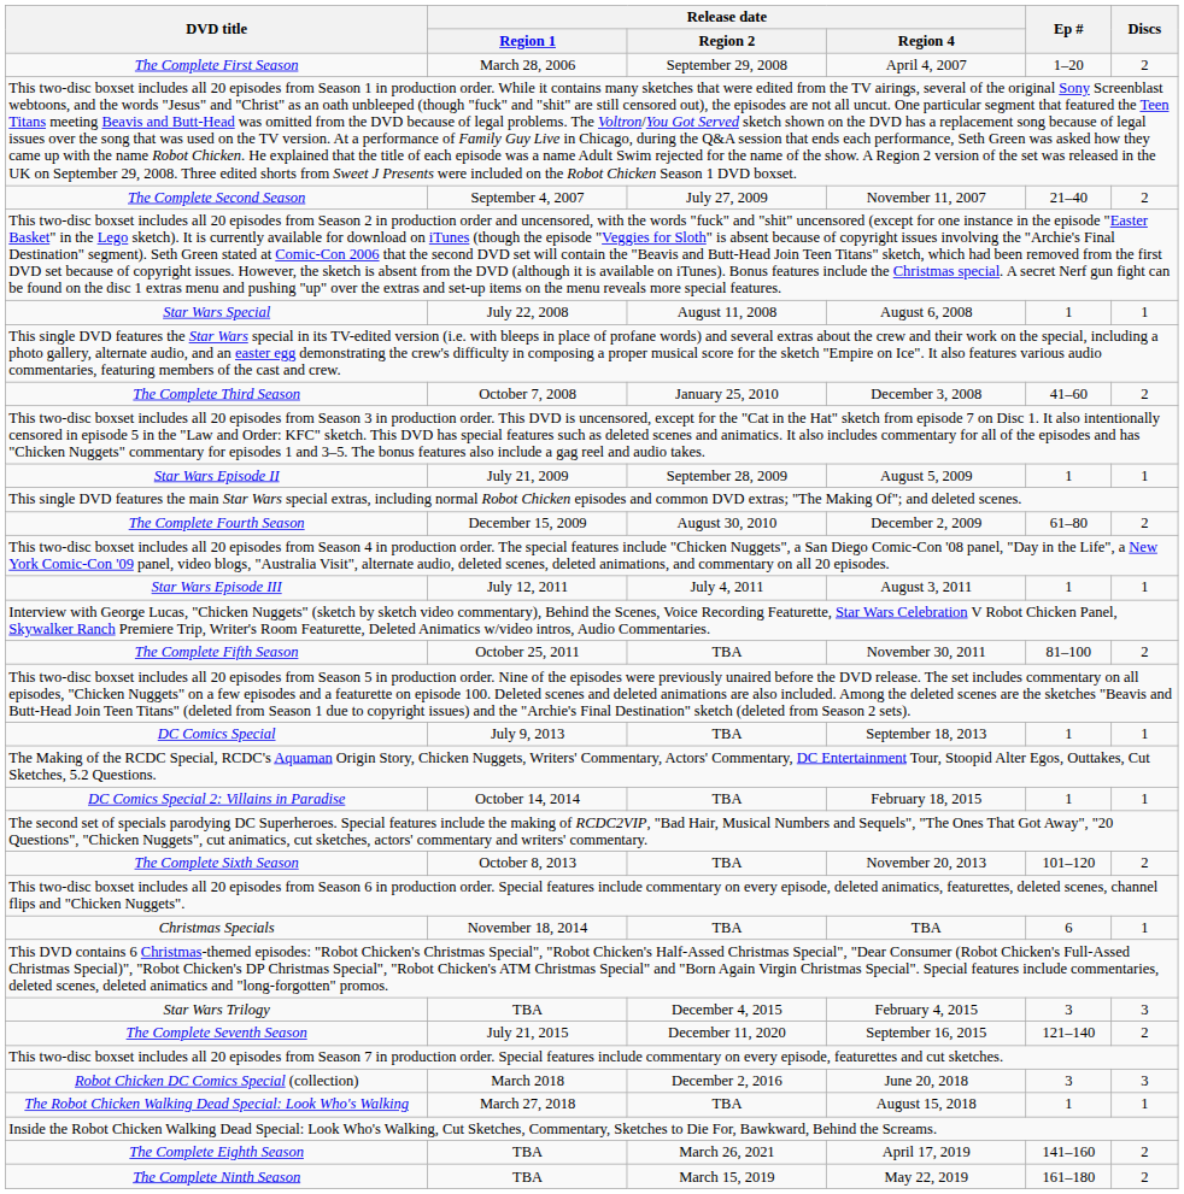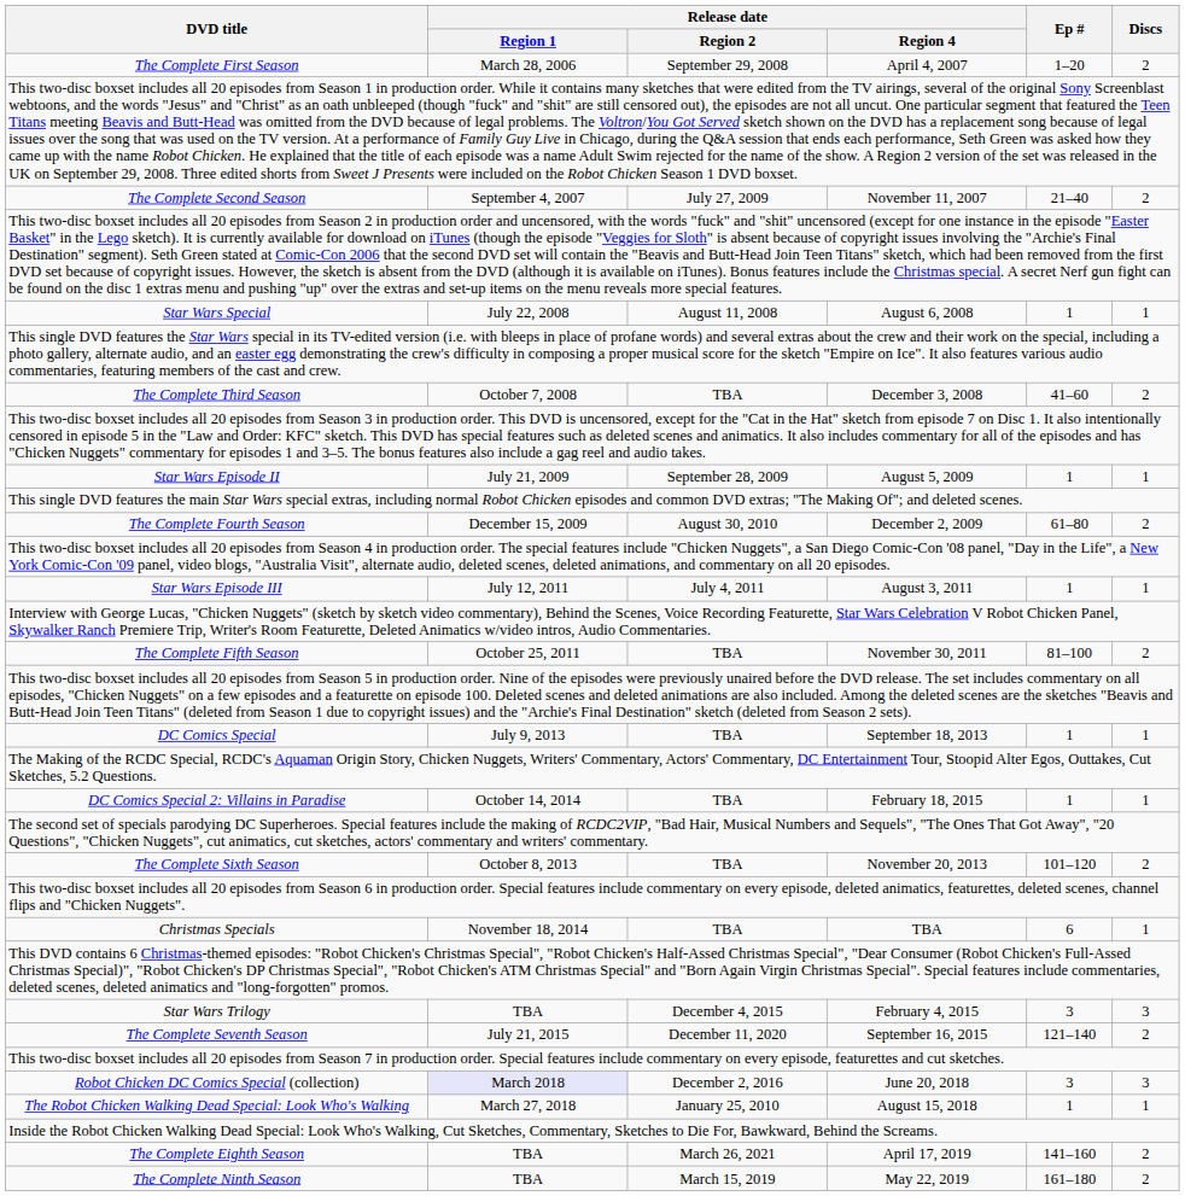The Complete Third Season | Release date / Region 2: January 25, 2010 -> TBA
Robot Chicken DC Comics Special (collection) | Release date / Region 1: no background -> lavender background
The Robot Chicken Walking Dead Special: Look Who's Walking | Release date / Region 2: TBA -> January 25, 2010
